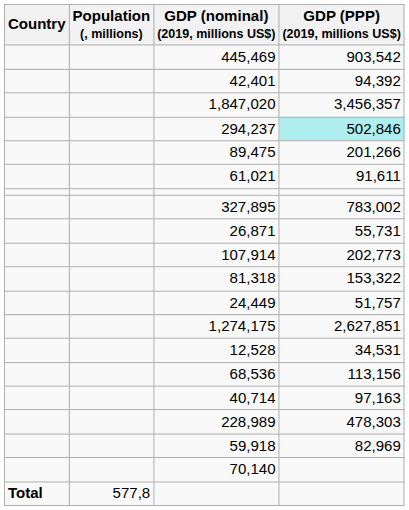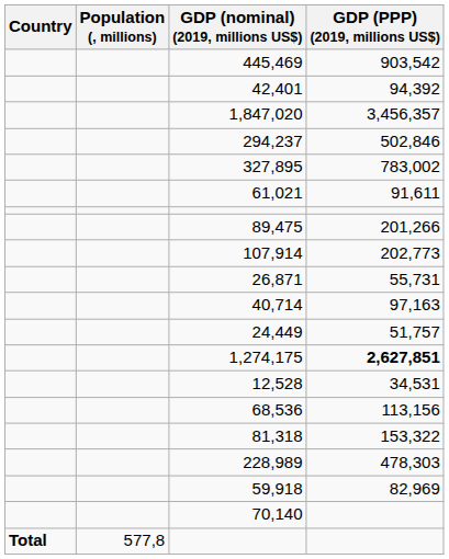294,237 | GDP (PPP) (2019, millions US$): paleturquoise background -> no background
rows swapped: 327,895 <-> 89,475
rows swapped: 107,914 <-> 26,871
rows swapped: 81,318 <-> 40,714
1,274,175 | GDP (PPP) (2019, millions US$): normal -> bold
